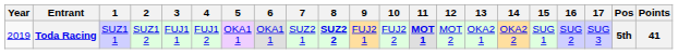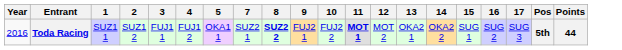- column: 6 | OKA1 1
Toda Racing | Year: 2019 -> 2016
Toda Racing | Points: 41 -> 44
